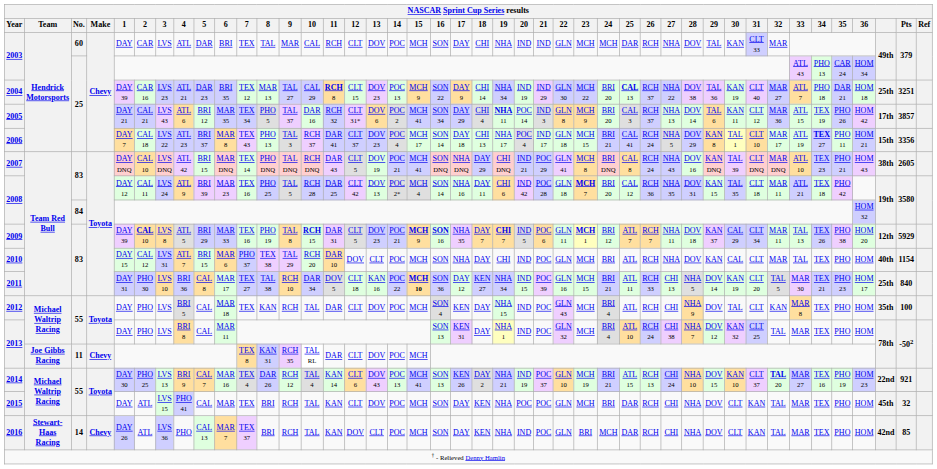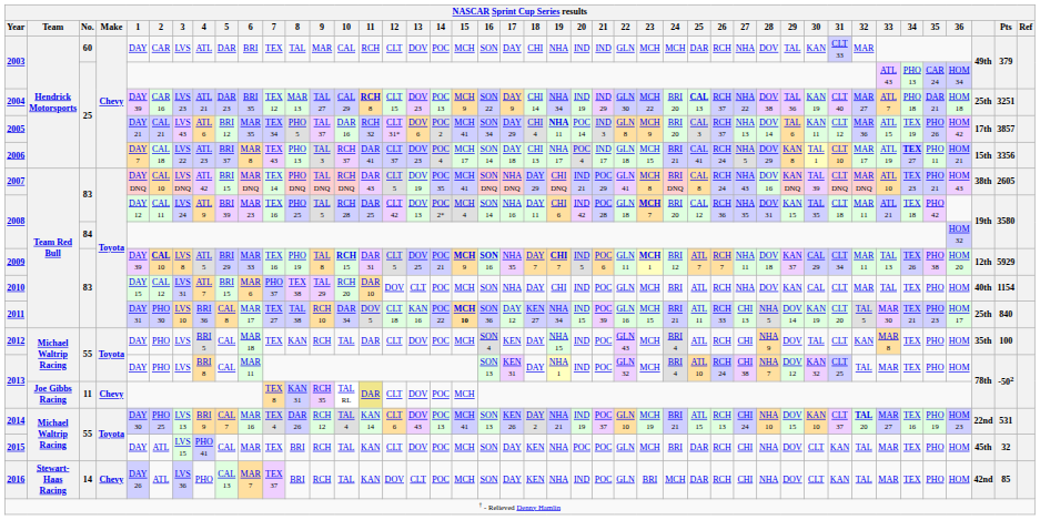2007 | 14: POC 21 -> POC 35
2009 | 13: DOV 23 -> DOV 25
2013 / 11 | 11: no background -> khaki background
2014 | Pts: 921 -> 531
